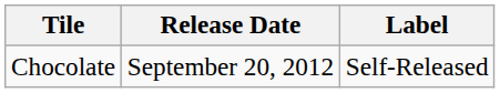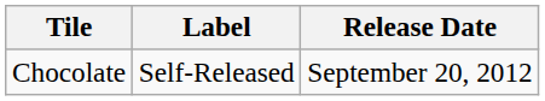columns swapped: Release Date <-> Label
